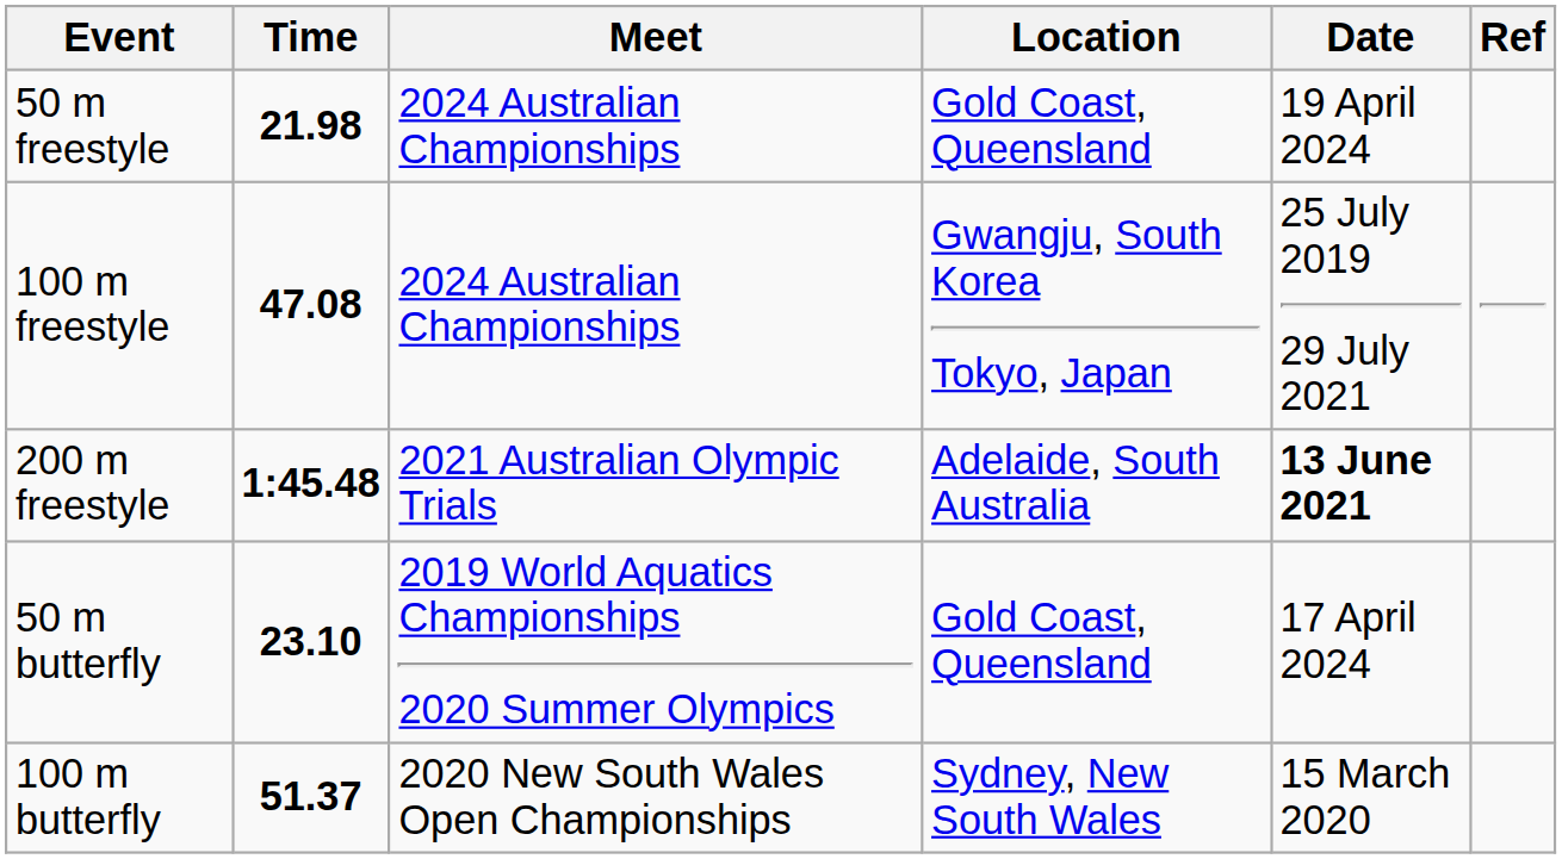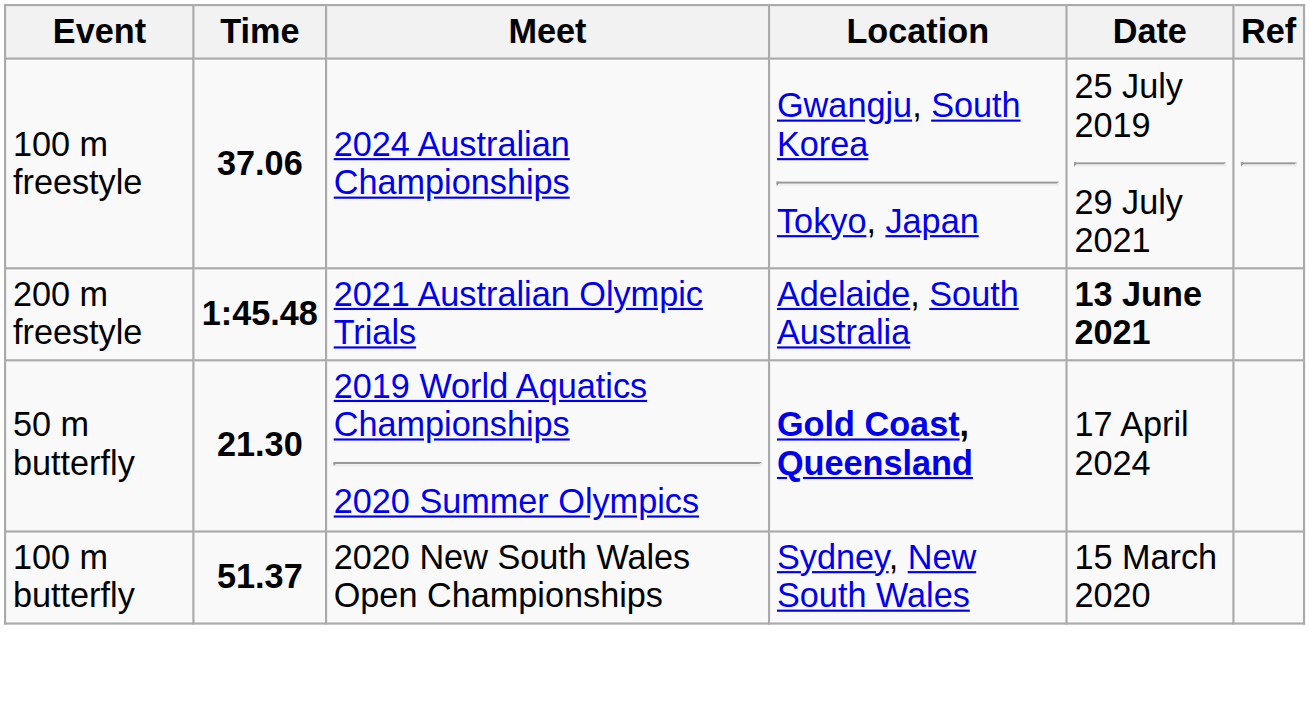- row: 50 m freestyle | 21.98 | 2024 Australian Championships | Gold Coast, Queensland | 19 April 2024
100 m freestyle | Time: 47.08 -> 37.06
50 m butterfly | Time: 23.10 -> 21.30
50 m butterfly | Location: normal -> bold
